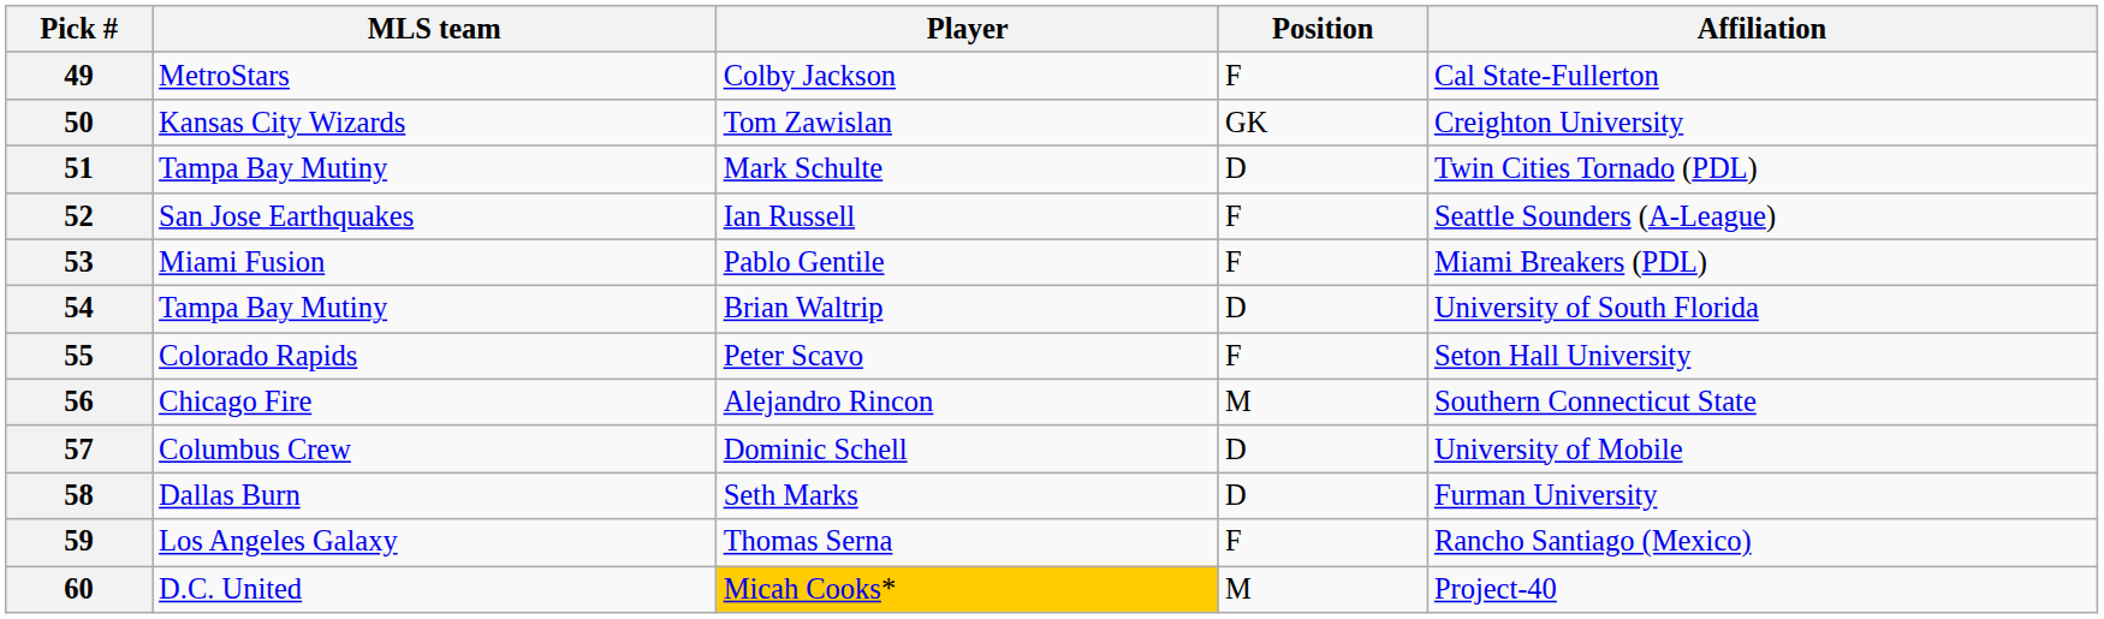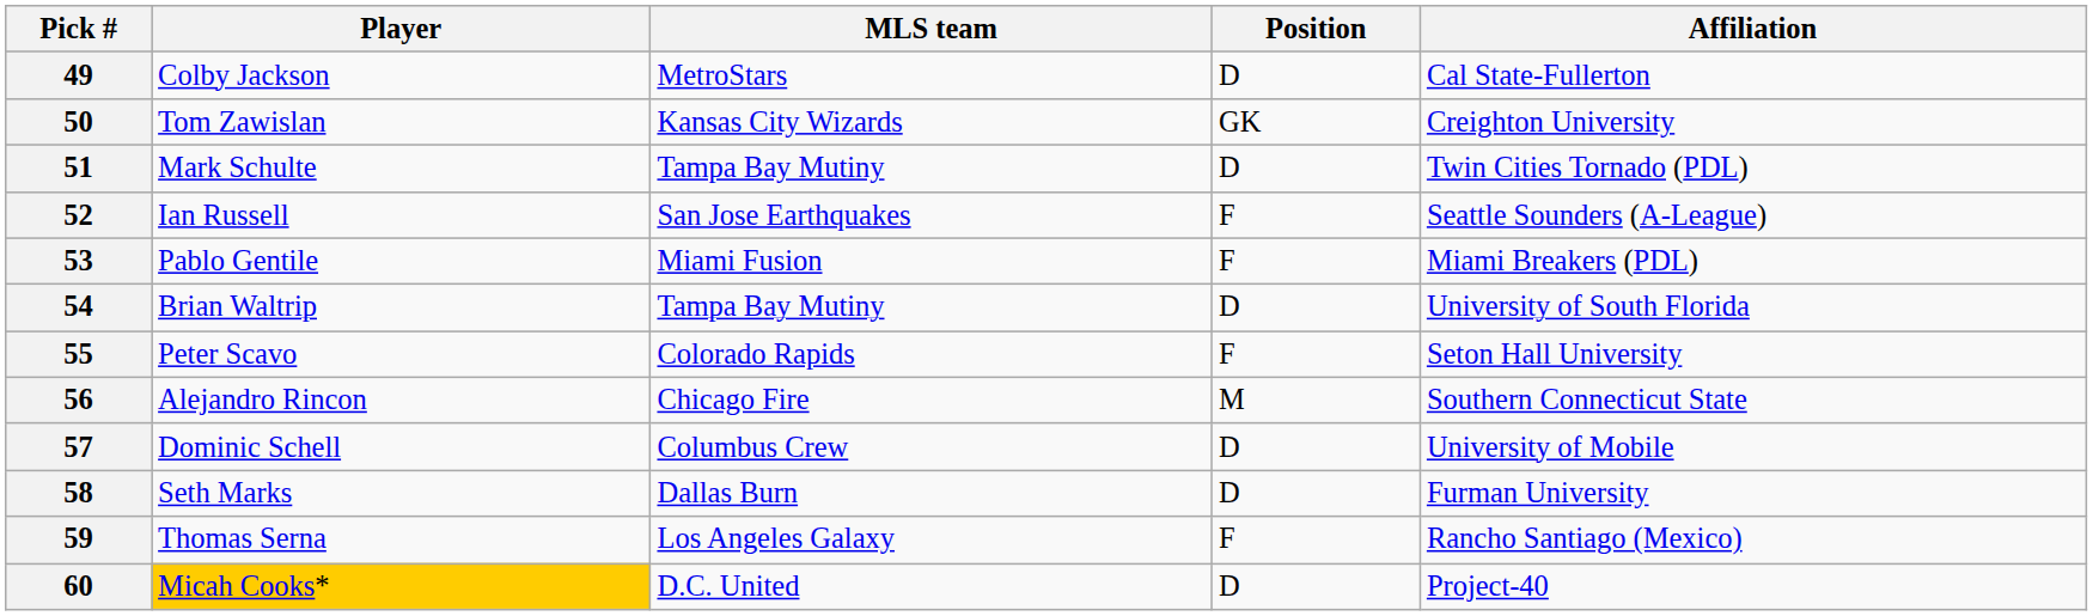columns swapped: MLS team <-> Player
49 | Position: F -> D
60 | Position: M -> D
